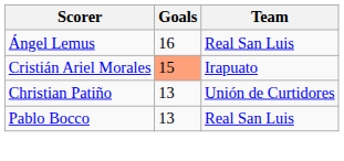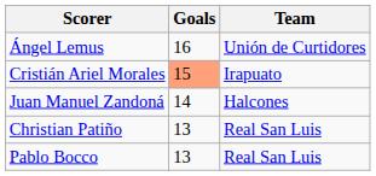Ángel Lemus | Team: Real San Luis -> Unión de Curtidores
+ row: Juan Manuel Zandoná | 14 | Halcones
Christian Patiño | Team: Unión de Curtidores -> Real San Luis
